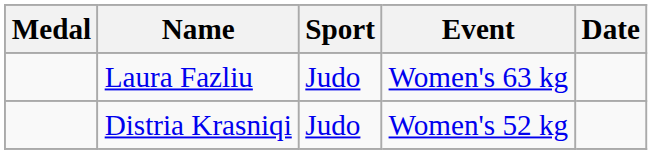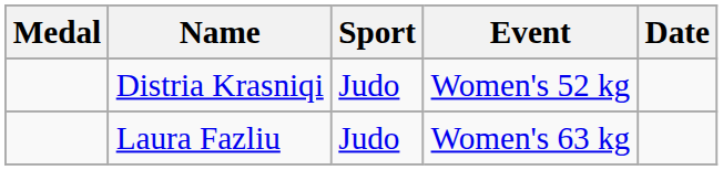rows swapped: Distria Krasniqi <-> Laura Fazliu
